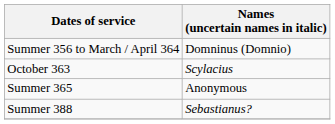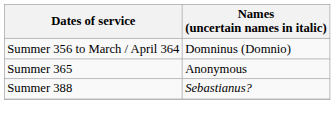- row: October 363 | Scylacius
